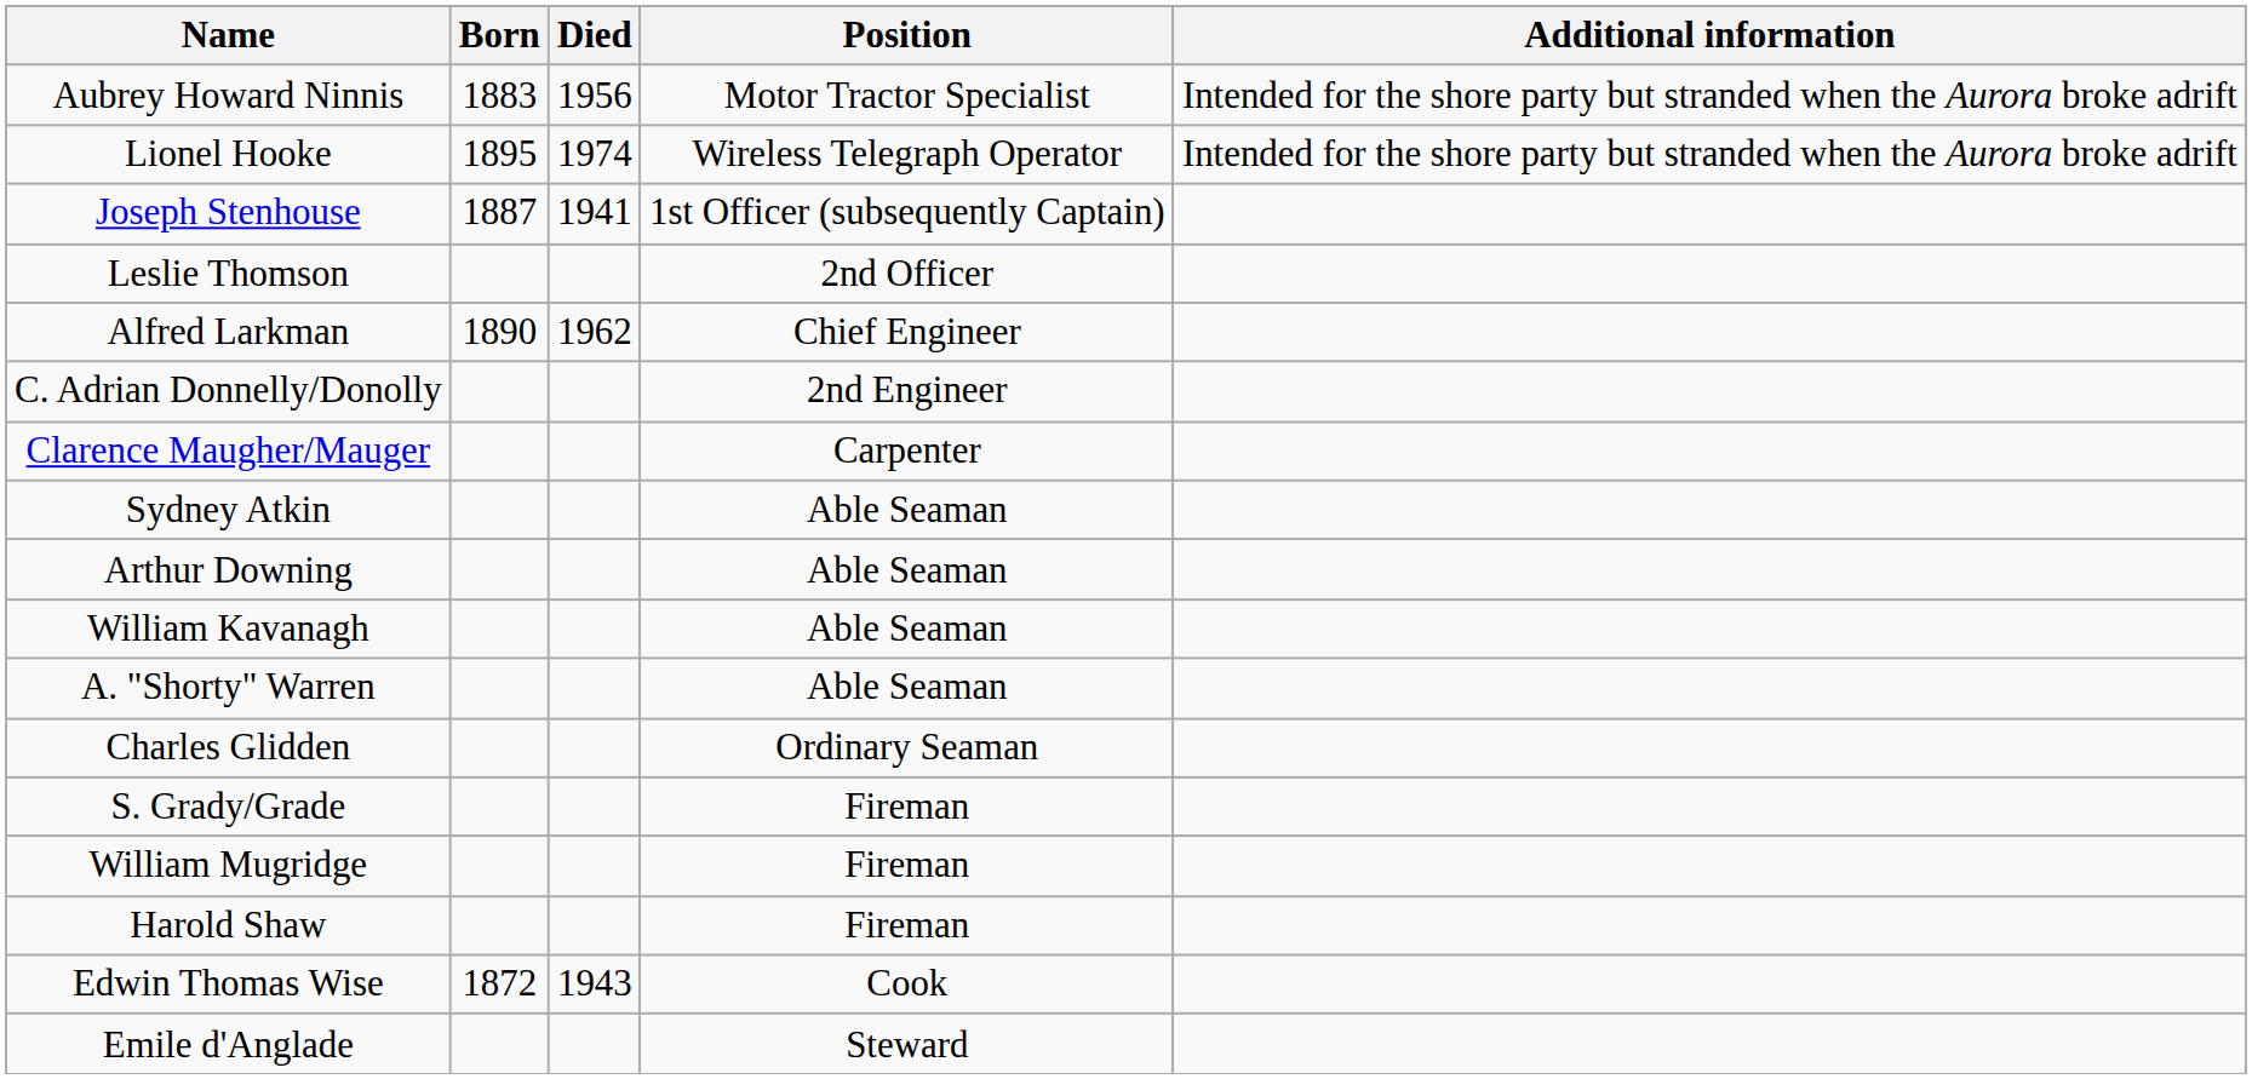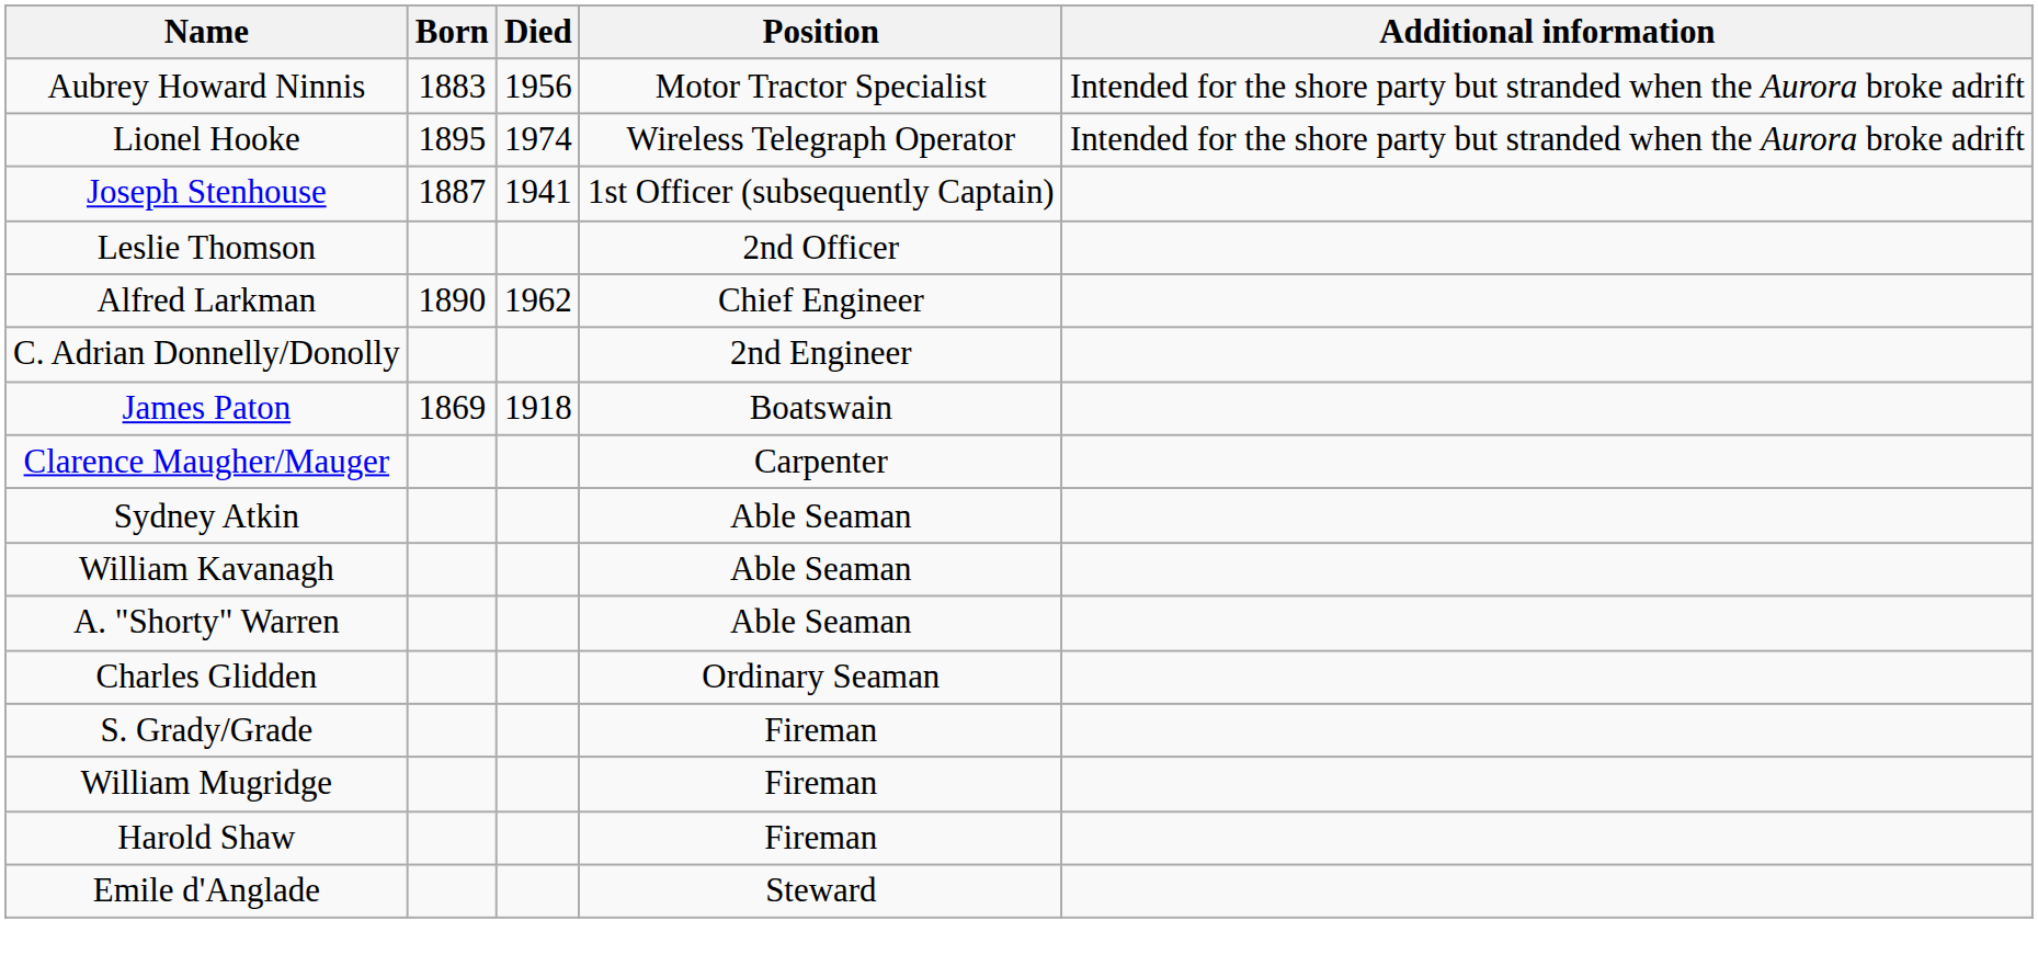+ row: James Paton | 1869 | 1918 | Boatswain
- row: Arthur Downing | Able Seaman
- row: Edwin Thomas Wise | 1872 | 1943 | Cook
